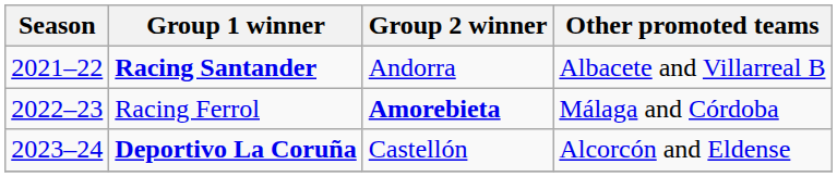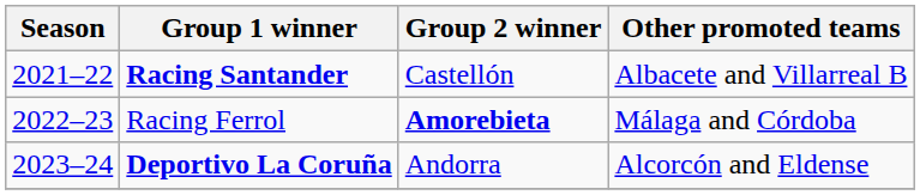Racing Santander | Group 2 winner: Andorra -> Castellón
Deportivo La Coruña | Group 2 winner: Castellón -> Andorra
